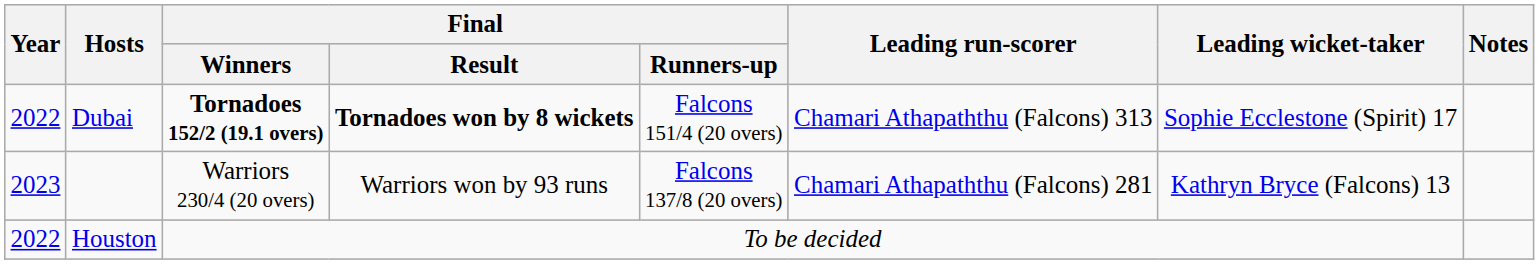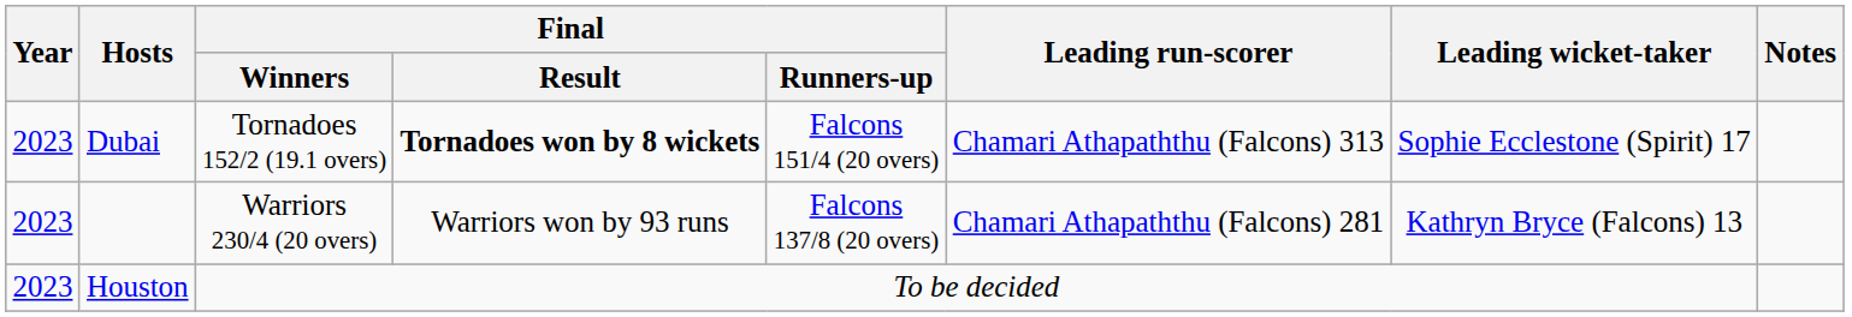Dubai | Year: 2022 -> 2023
Dubai | Final / Winners: bold -> normal
Houston | Year: 2022 -> 2023
